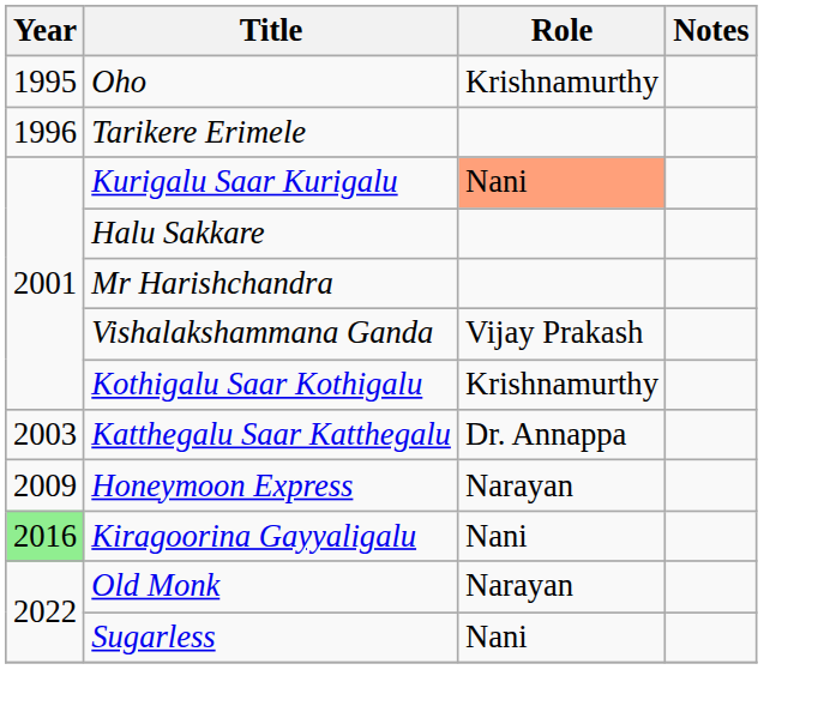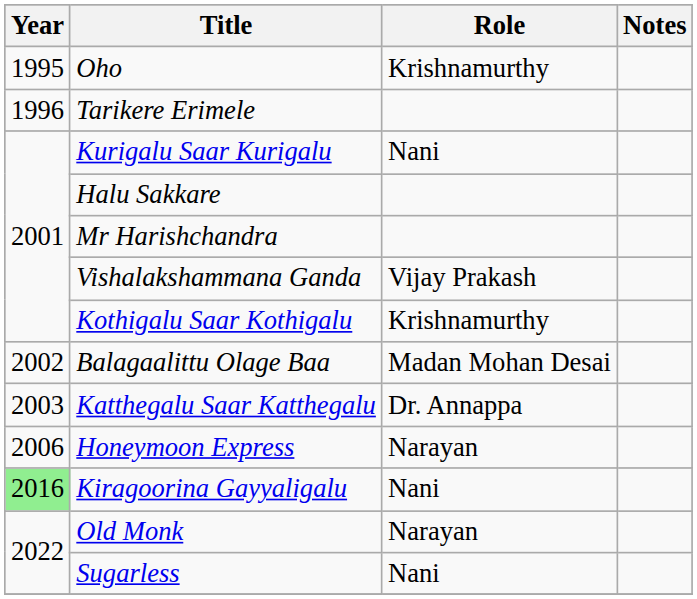Kurigalu Saar Kurigalu | Role: lightsalmon background -> no background
+ row: 2002 | Balagaalittu Olage Baa | Madan Mohan Desai
Honeymoon Express | Year: 2009 -> 2006
